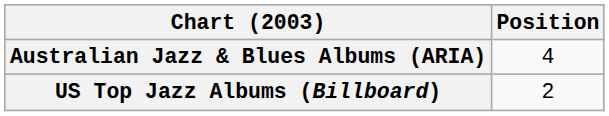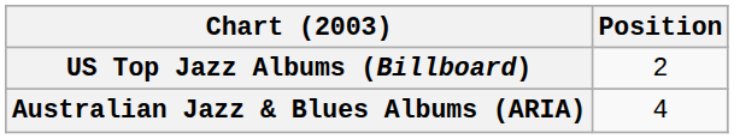rows swapped: Australian Jazz & Blues Albums (ARIA) <-> US Top Jazz Albums (Billboard)
